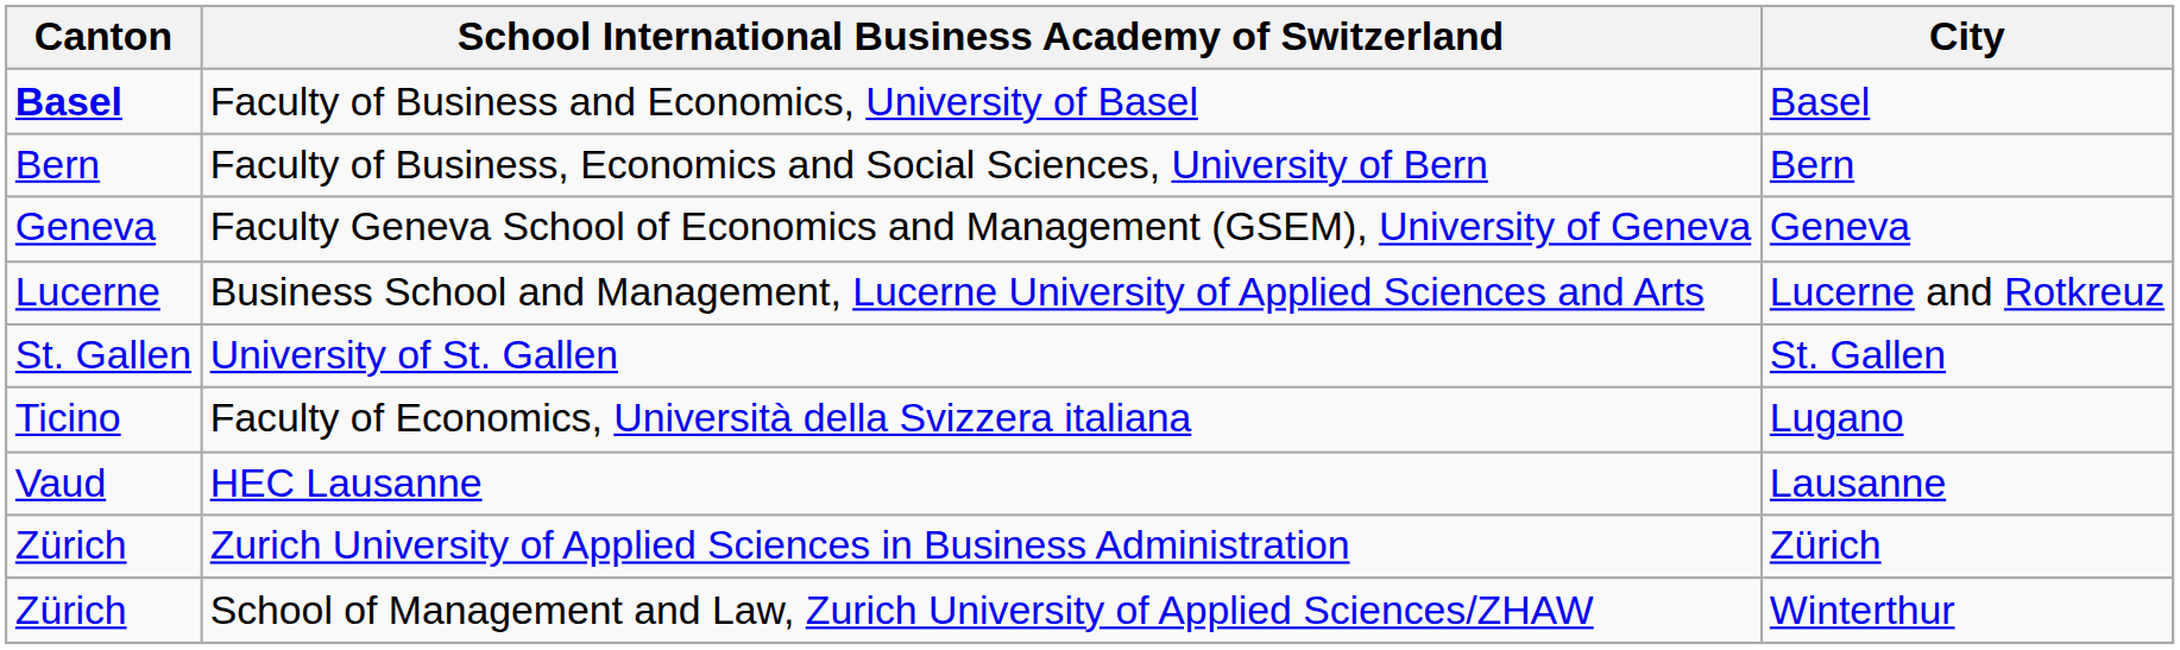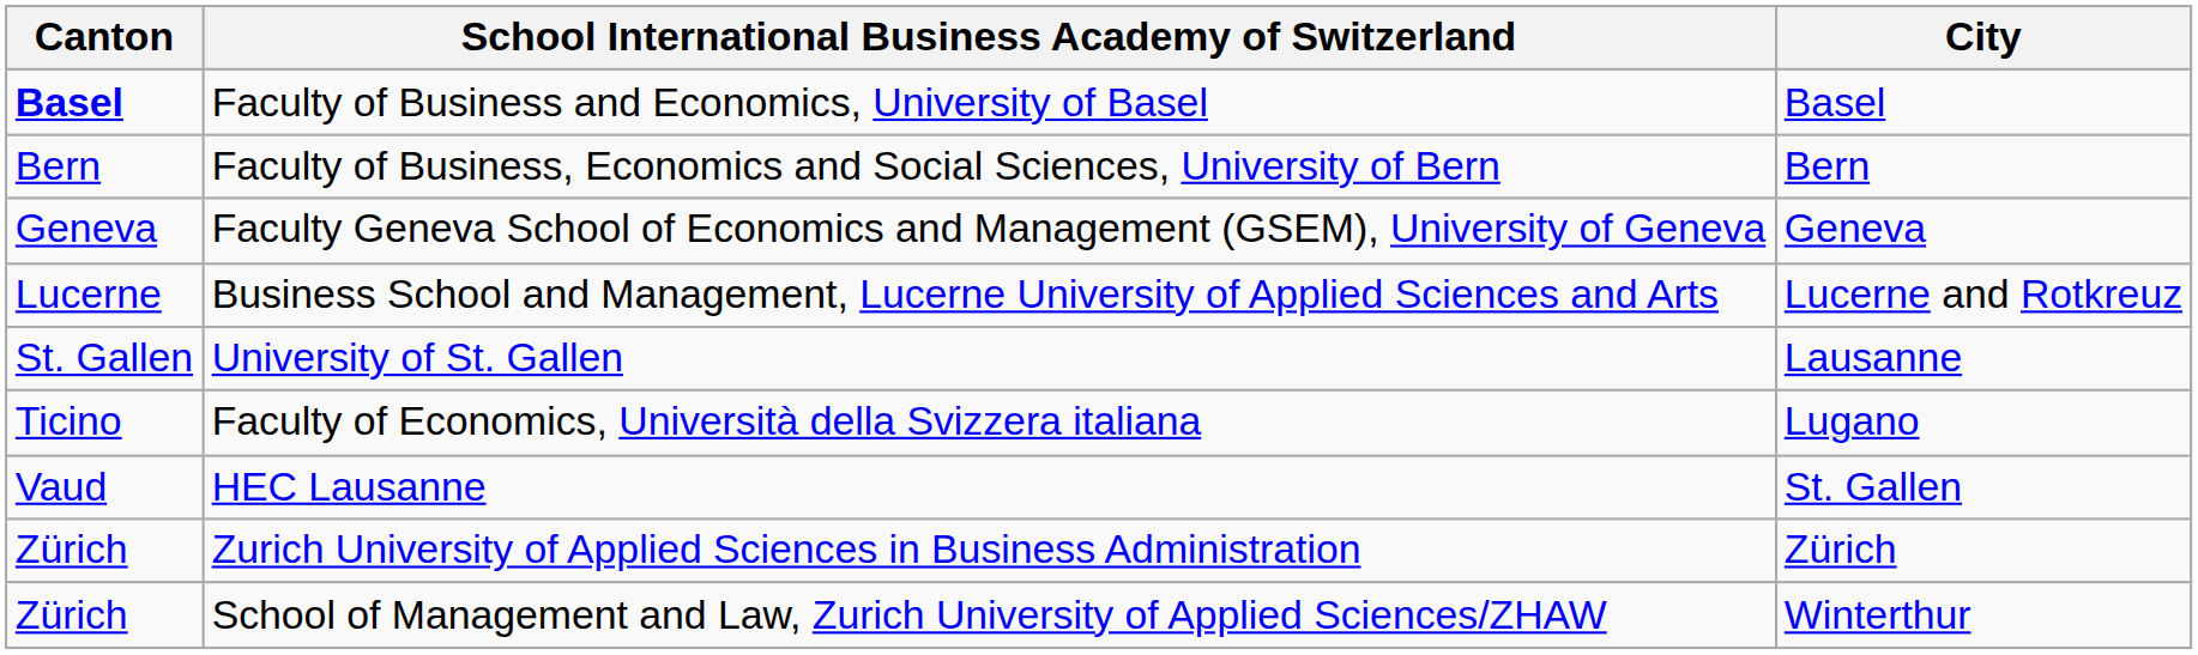University of St. Gallen | City: St. Gallen -> Lausanne
HEC Lausanne | City: Lausanne -> St. Gallen
